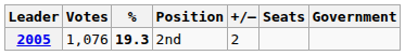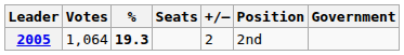columns swapped: Seats <-> Position
2005 | Votes: 1,076 -> 1,064
